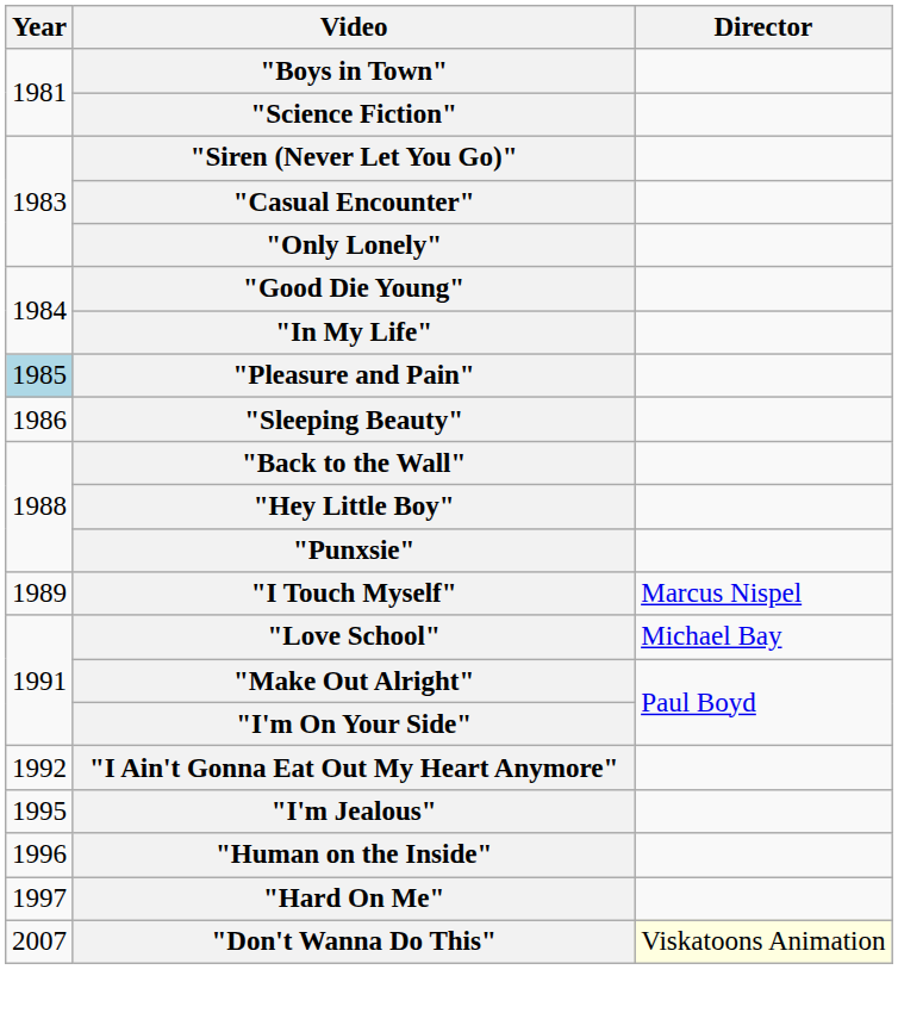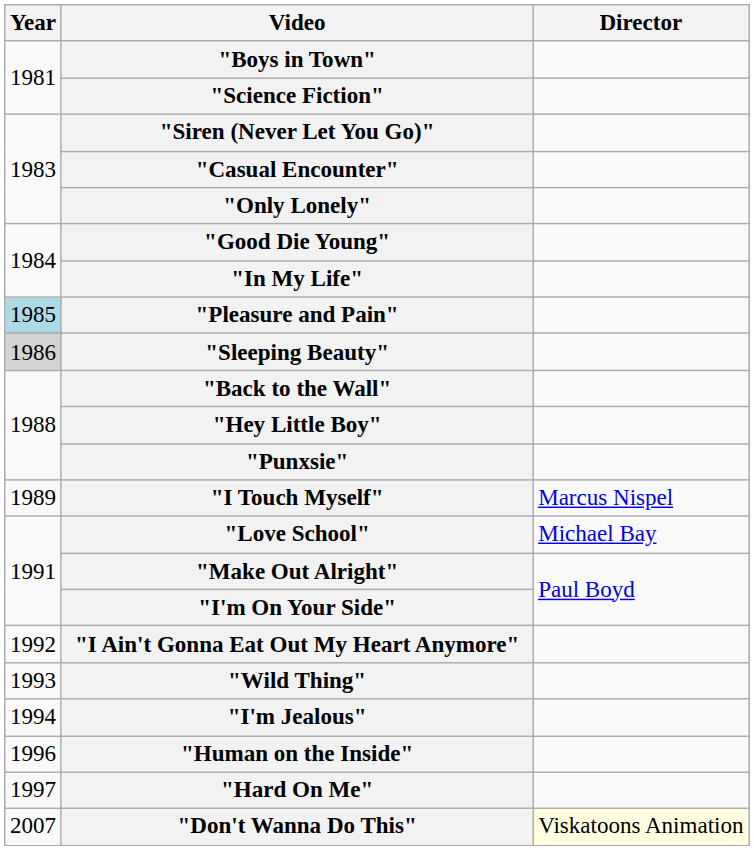"Sleeping Beauty" | Year: no background -> lightgrey background
+ row: 1993 | "Wild Thing"
"I'm Jealous" | Year: 1995 -> 1994
